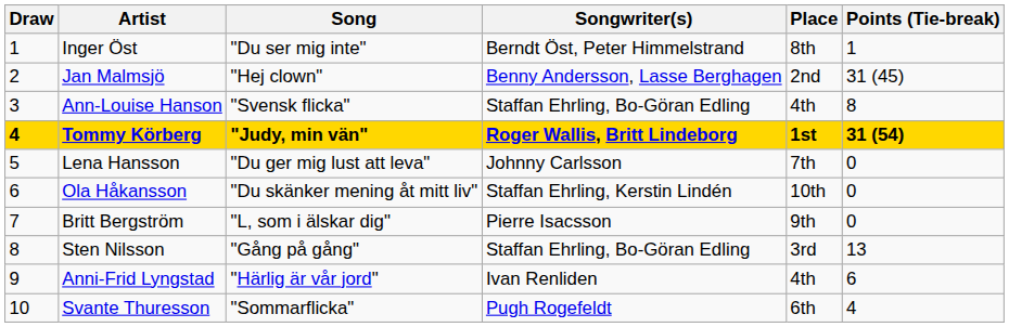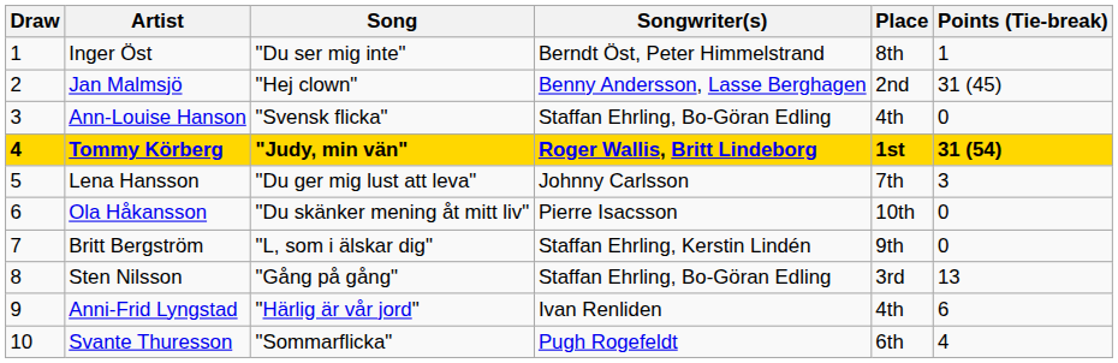Ann-Louise Hanson | Points (Tie-break): 8 -> 0
Lena Hansson | Points (Tie-break): 0 -> 3
Ola Håkansson | Songwriter(s): Staffan Ehrling, Kerstin Lindén -> Pierre Isacsson
Britt Bergström | Songwriter(s): Pierre Isacsson -> Staffan Ehrling, Kerstin Lindén
